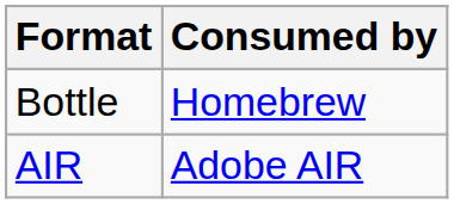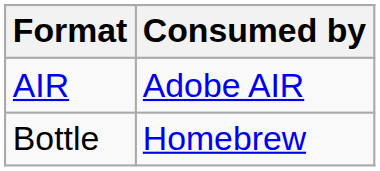rows swapped: AIR <-> Bottle
